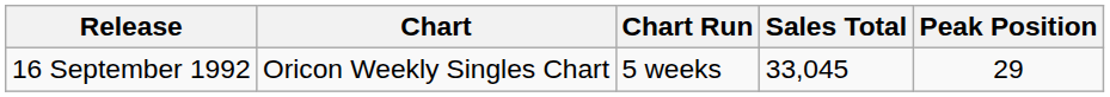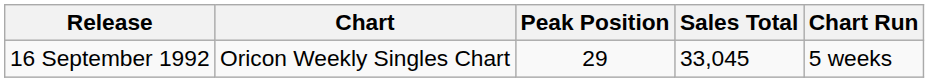columns swapped: Peak Position <-> Chart Run
